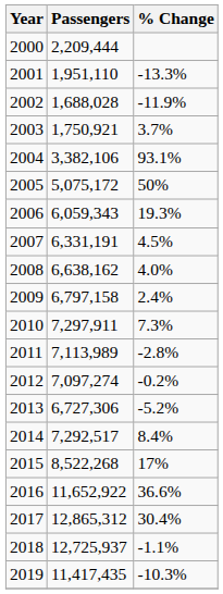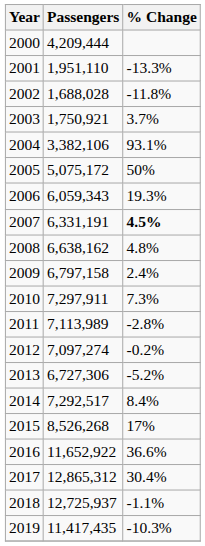2000 | Passengers: 2,209,444 -> 4,209,444
2002 | % Change: -11.9% -> -11.8%
2007 | % Change: normal -> bold
2008 | % Change: 4.0% -> 4.8%
2015 | Passengers: 8,522,268 -> 8,526,268
